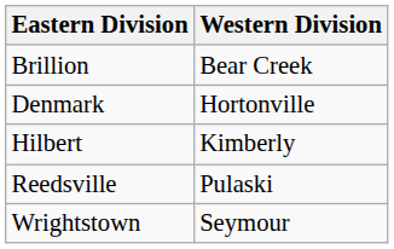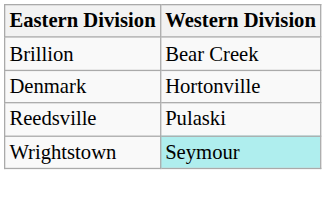- row: Hilbert | Kimberly
Wrightstown | Western Division: no background -> paleturquoise background
